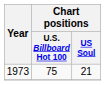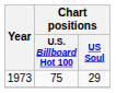1973 | Chart positions / US Soul: 21 -> 29
